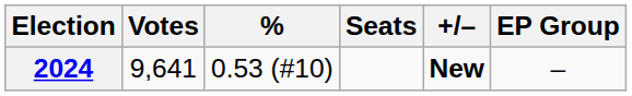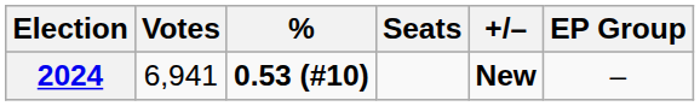2024 | Votes: 9,641 -> 6,941
2024 | %: normal -> bold
